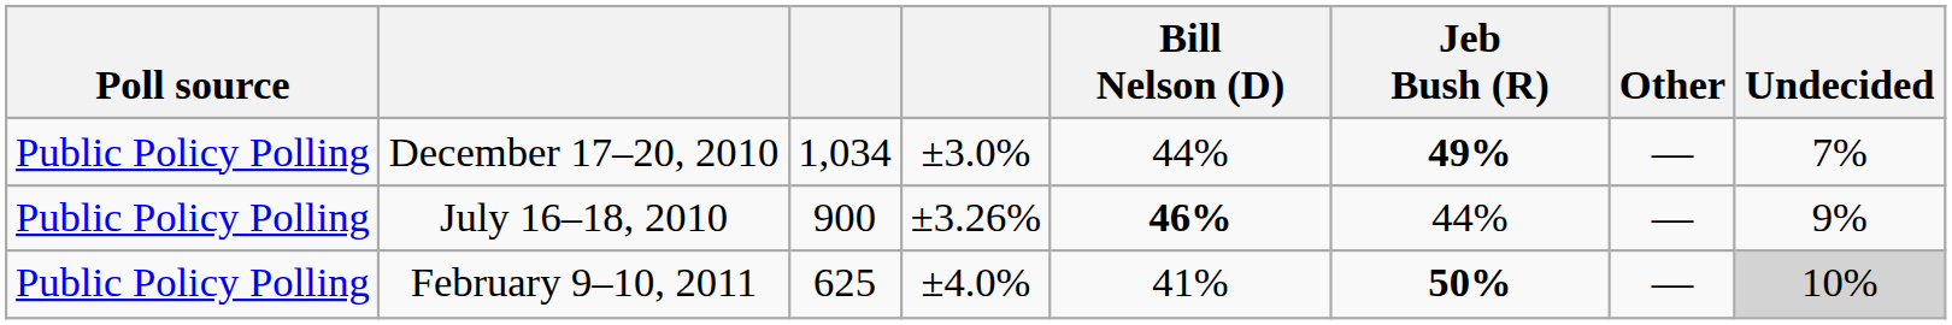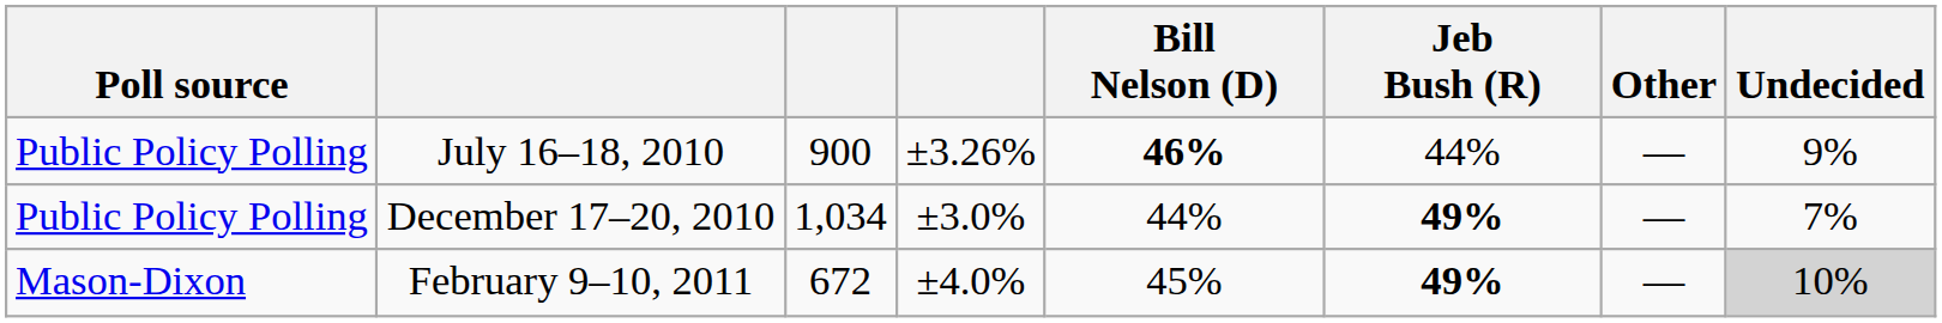rows swapped: July 16–18, 2010 <-> December 17–20, 2010
February 9–10, 2011 | Poll source: Public Policy Polling -> Mason-Dixon
February 9–10, 2011 | column 3: 625 -> 672
February 9–10, 2011 | Bill Nelson (D): 41% -> 45%
February 9–10, 2011 | Jeb Bush (R): 50% -> 49%
